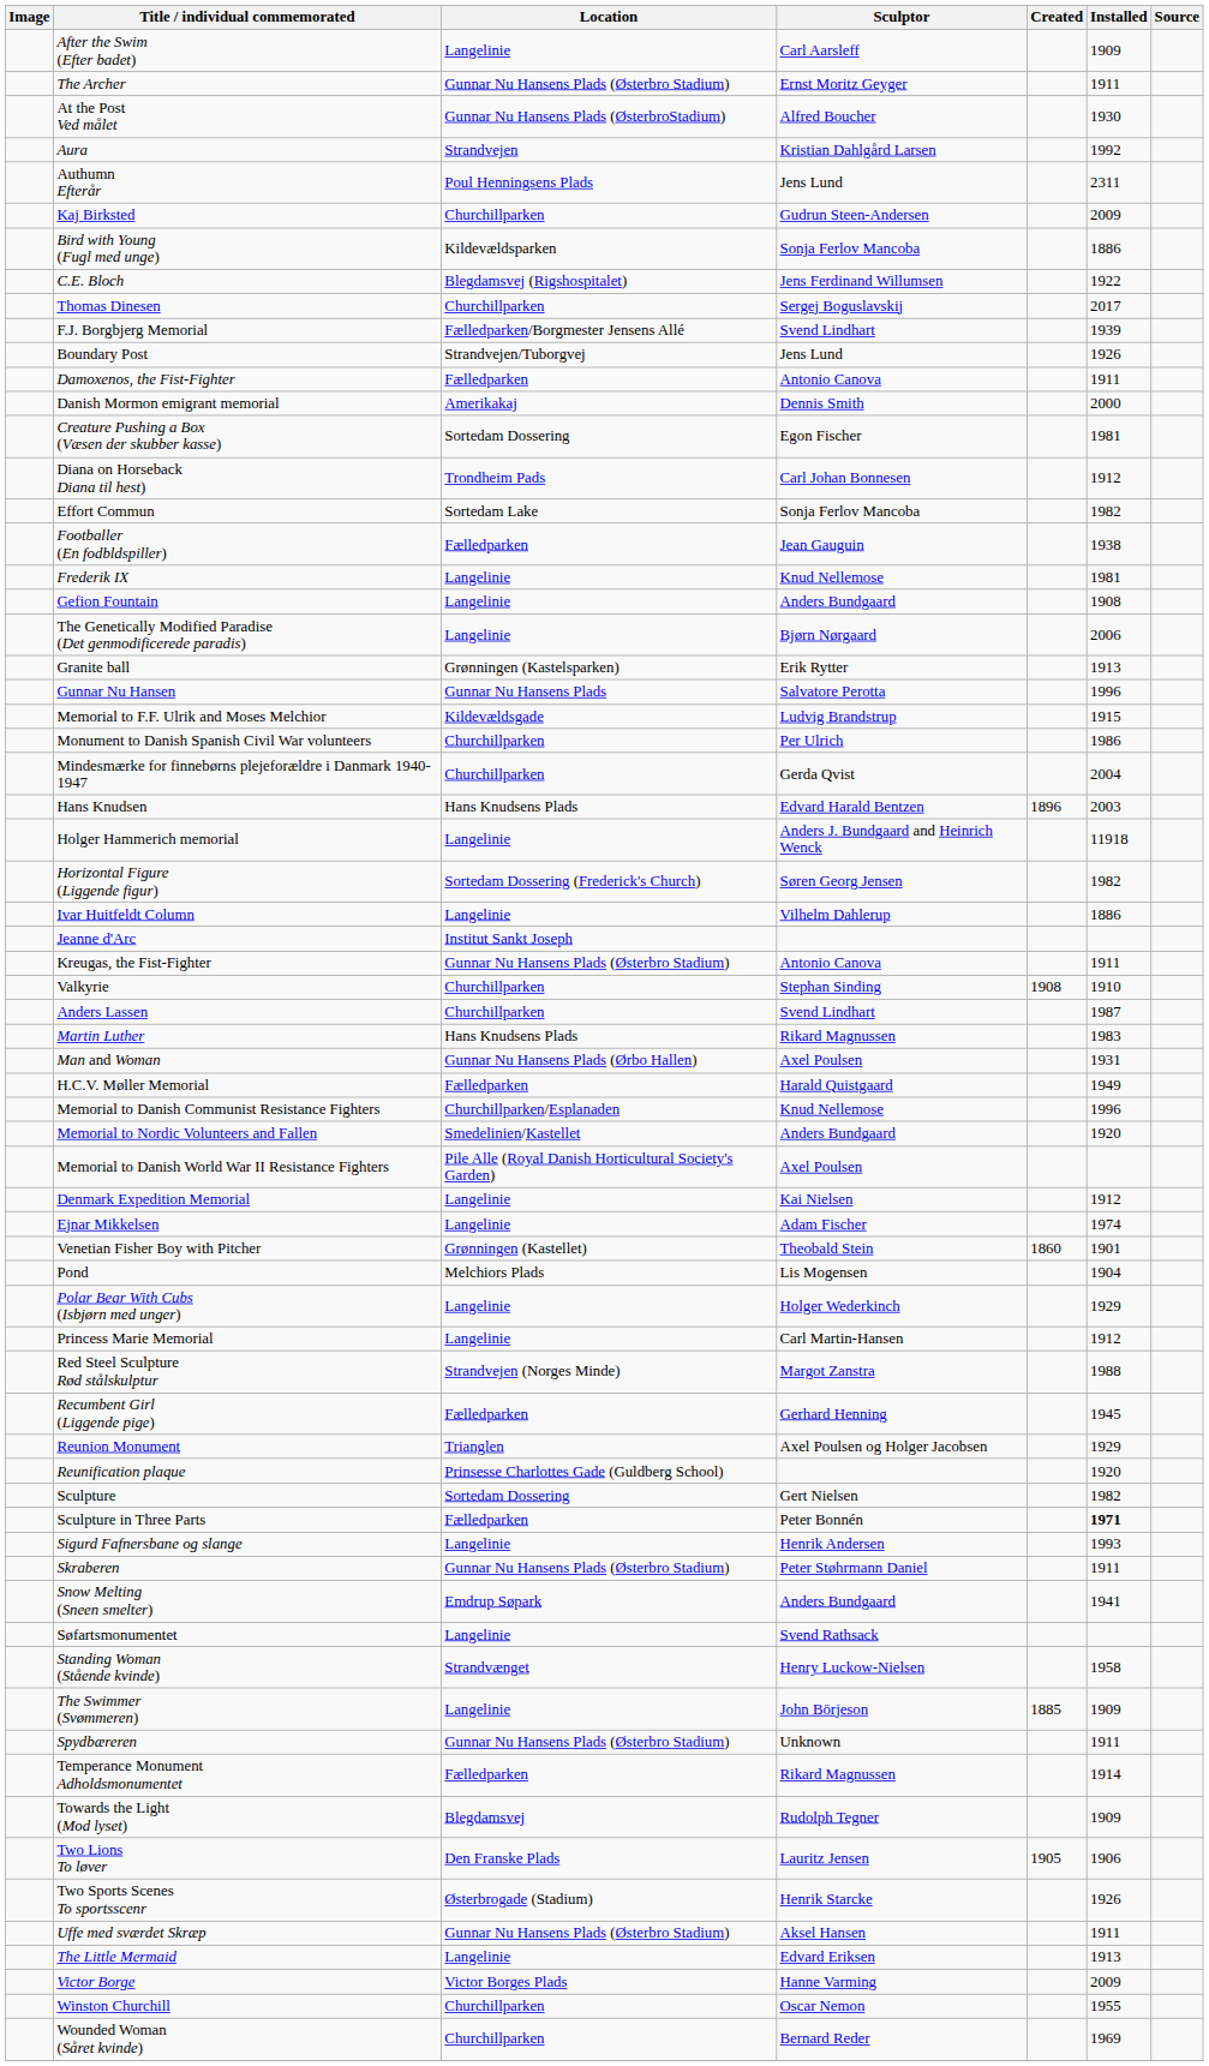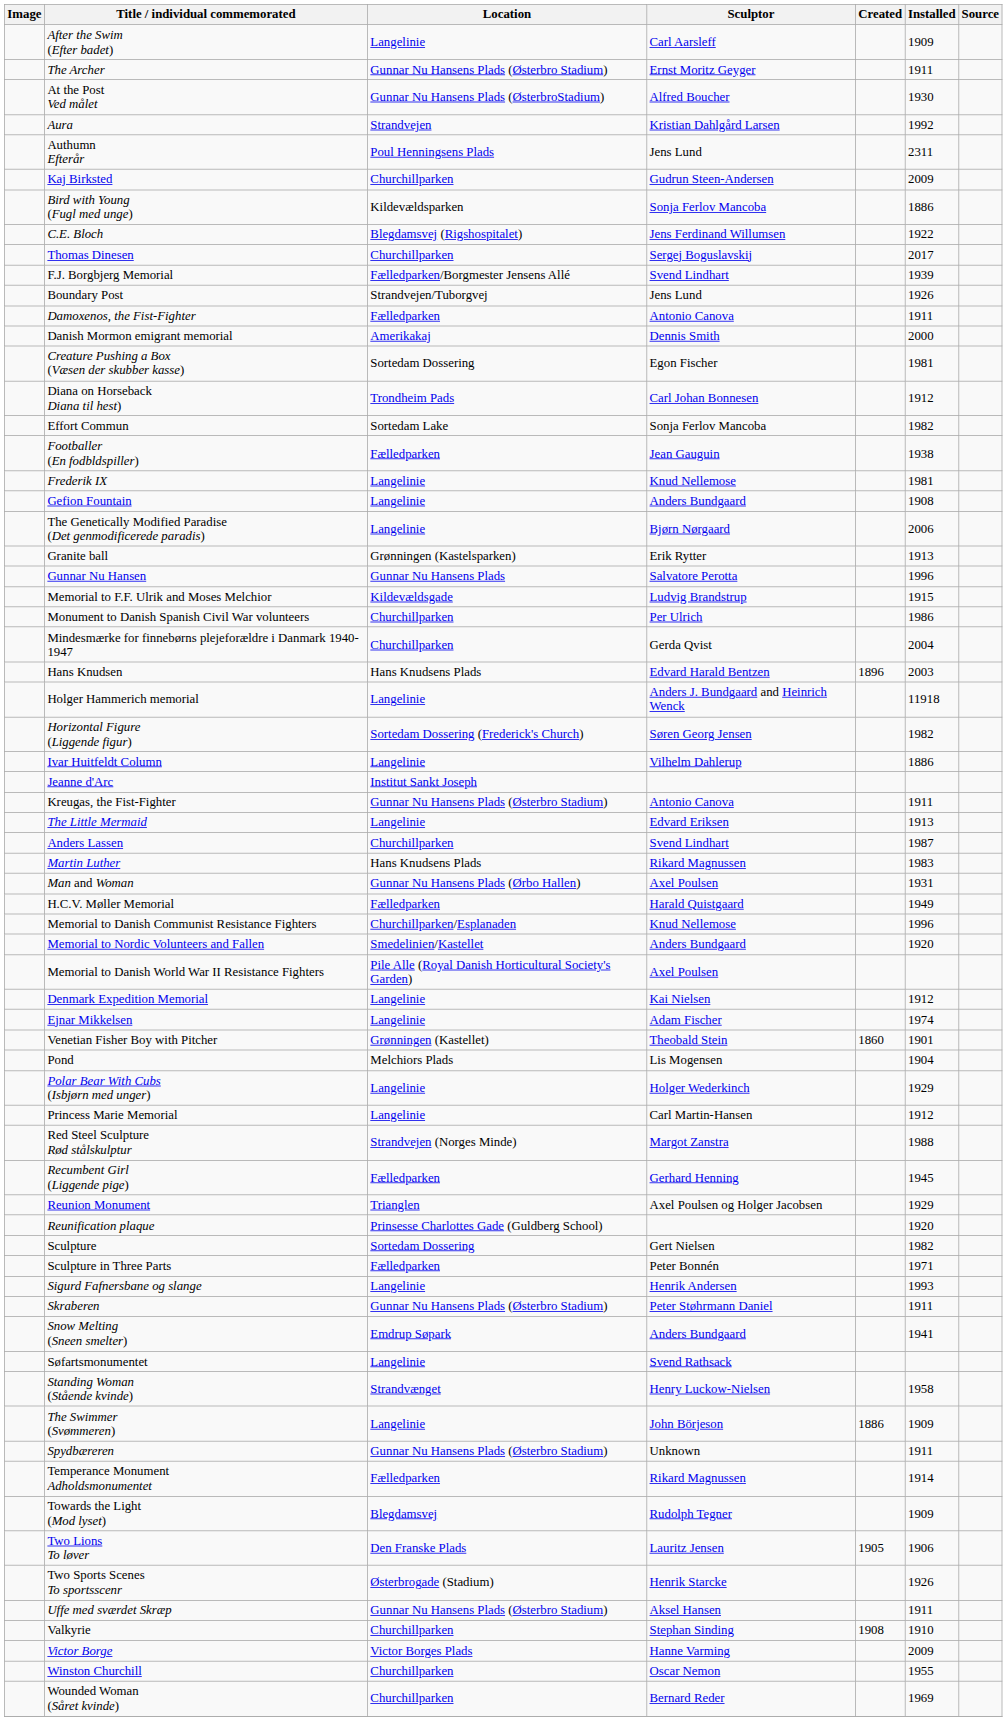rows swapped: The Little Mermaid <-> Valkyrie
Sculpture in Three Parts | Installed: bold -> normal
The Swimmer (Svømmeren) | Created: 1885 -> 1886
